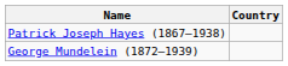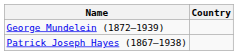rows swapped: George Mundelein (1872–1939) <-> Patrick Joseph Hayes (1867–1938)
